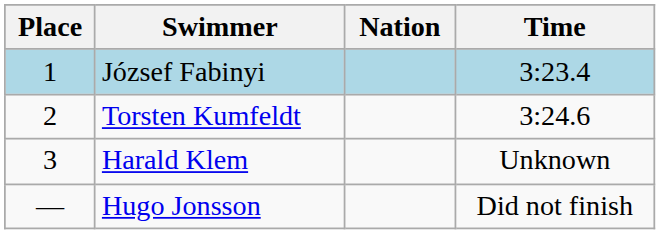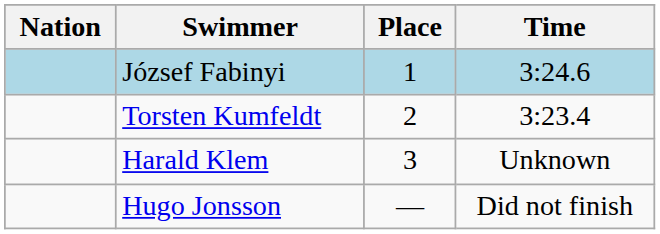columns swapped: Place <-> Nation
József Fabinyi | Time: 3:23.4 -> 3:24.6
Torsten Kumfeldt | Time: 3:24.6 -> 3:23.4
